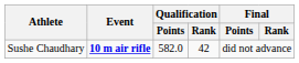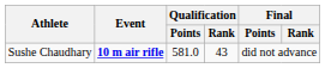Sushe Chaudhary | Qualification / Points: 582.0 -> 581.0
Sushe Chaudhary | Qualification / Rank: 42 -> 43
